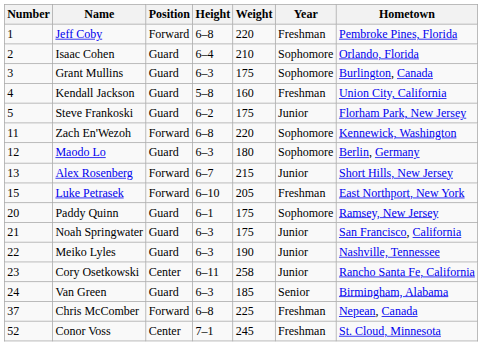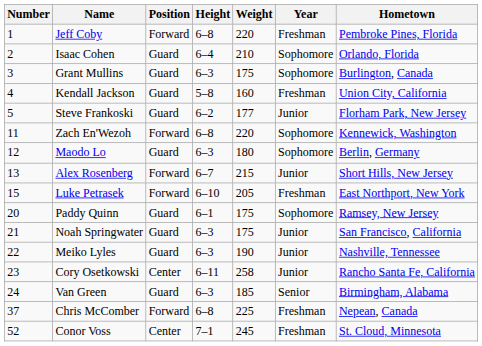Steve Frankoski | Weight: 175 -> 177
